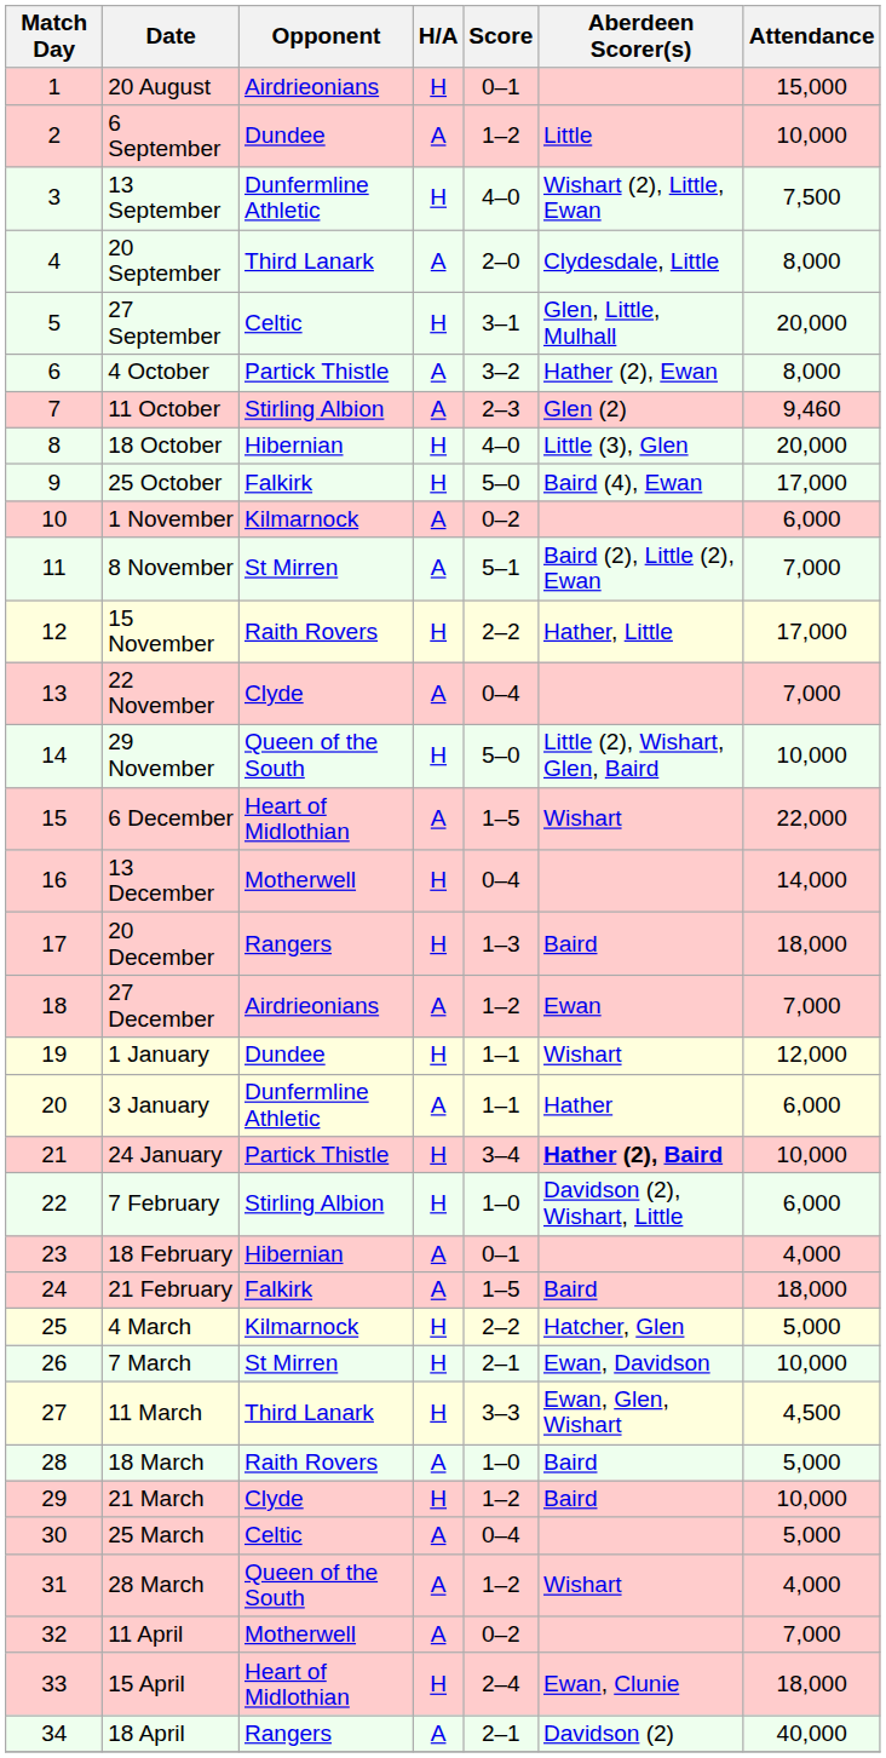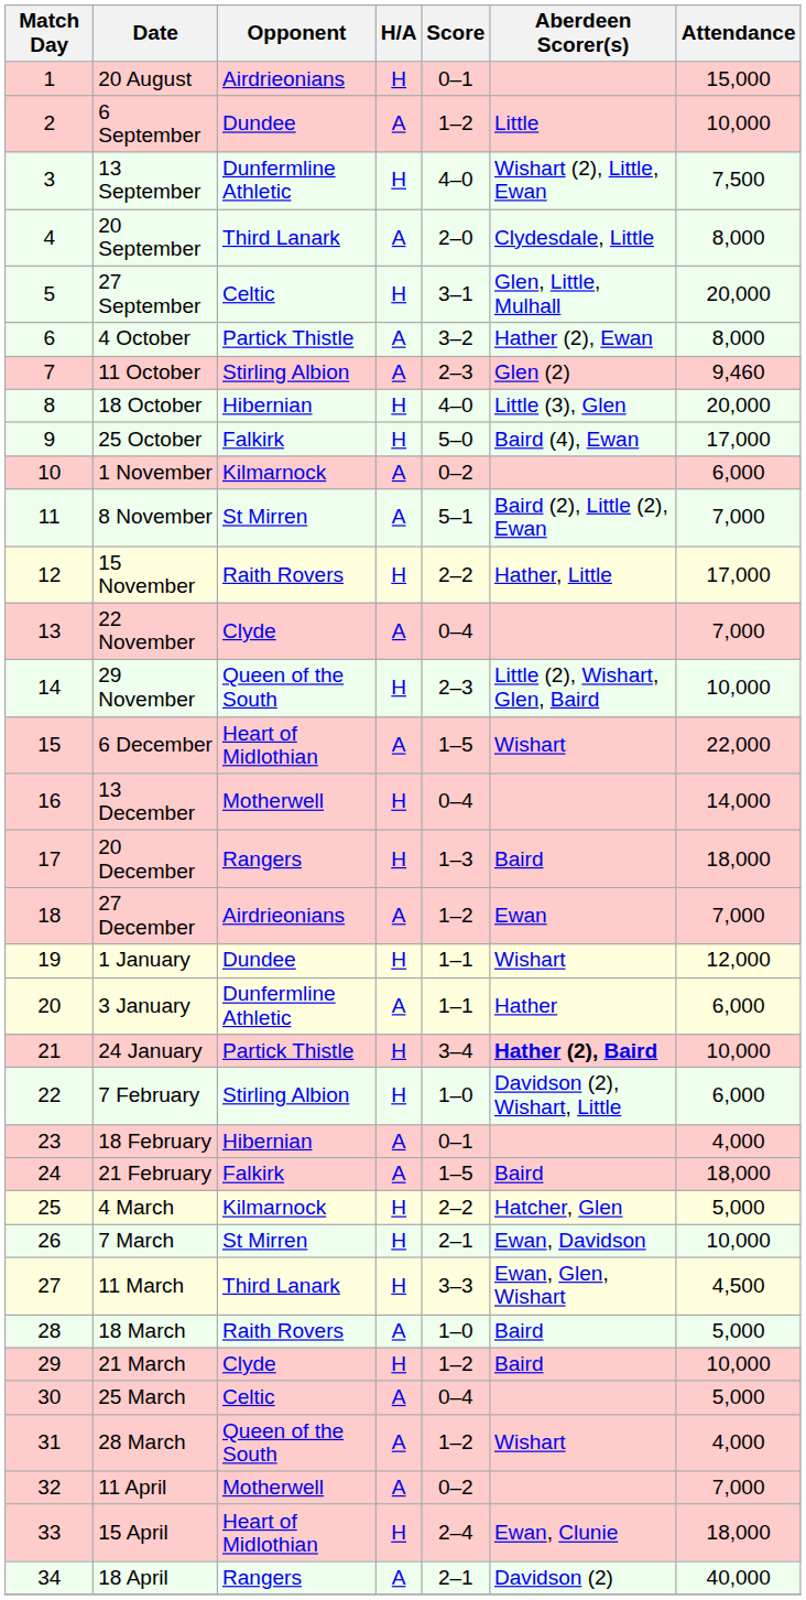29 November | Score: 5–0 -> 2–3
